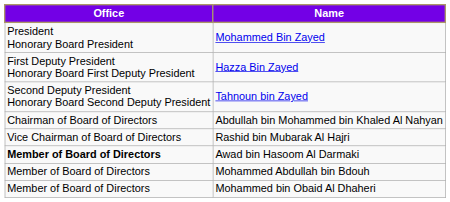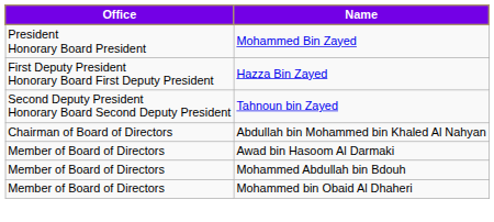- row: Vice Chairman of Board of Directors | Rashid bin Mubarak Al Hajri
Awad bin Hasoom Al Darmaki | Office: bold -> normal
